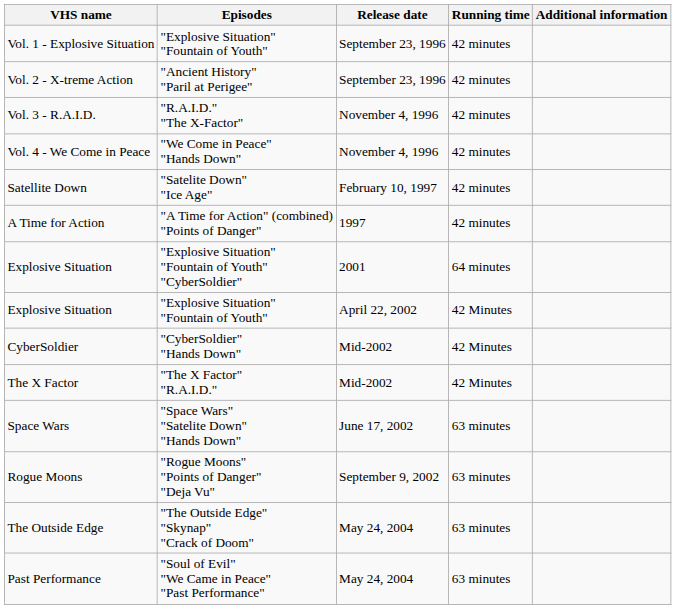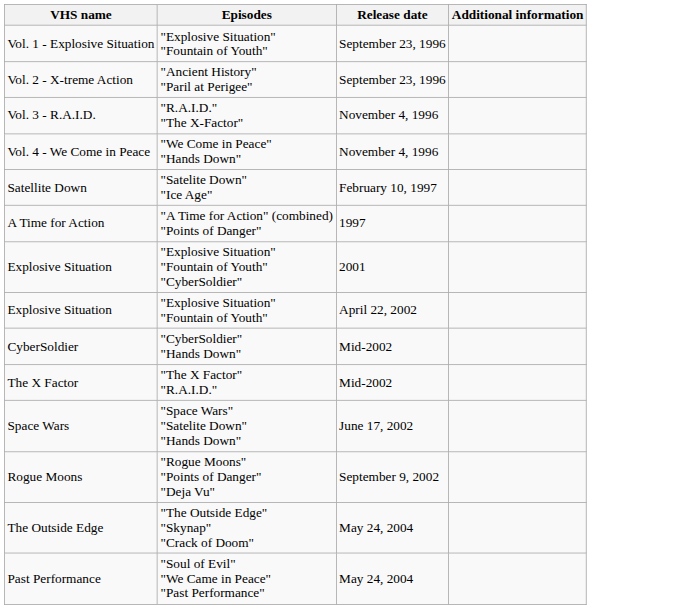- column: Running time | 42 minutes | 42 minutes | 42 minutes | 42 minutes | 42 minutes | 42 minutes | 64 minutes | 42 Minutes | 42 Minutes | 42 Minutes | 63 minutes | 63 minutes | 63 minutes | 63 minutes
